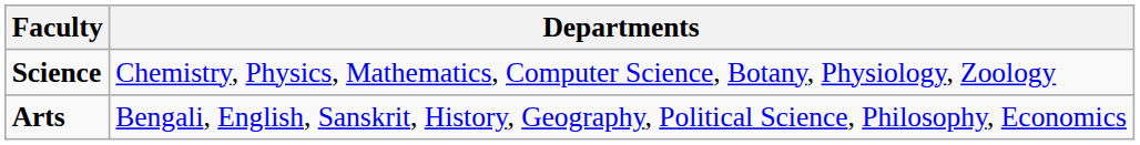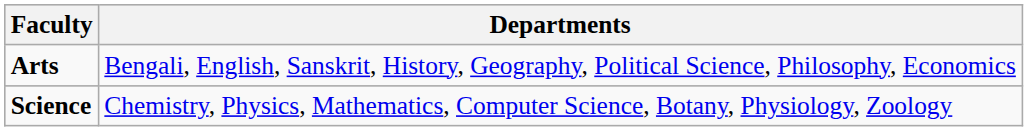rows swapped: Science <-> Arts
